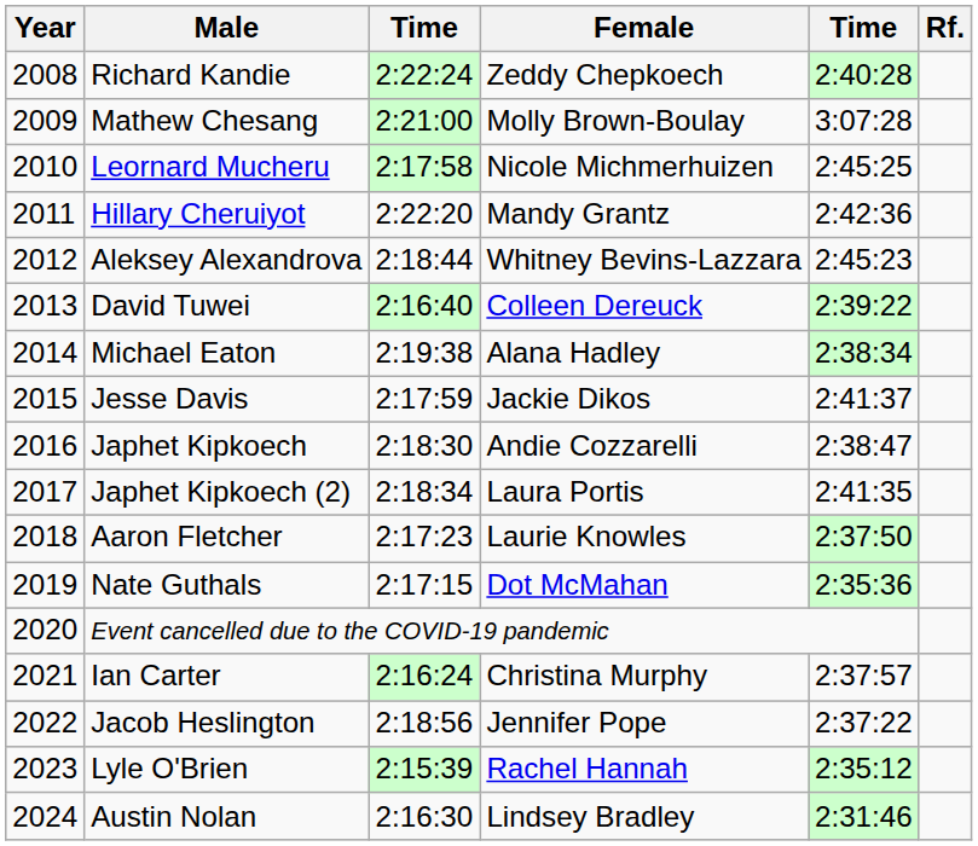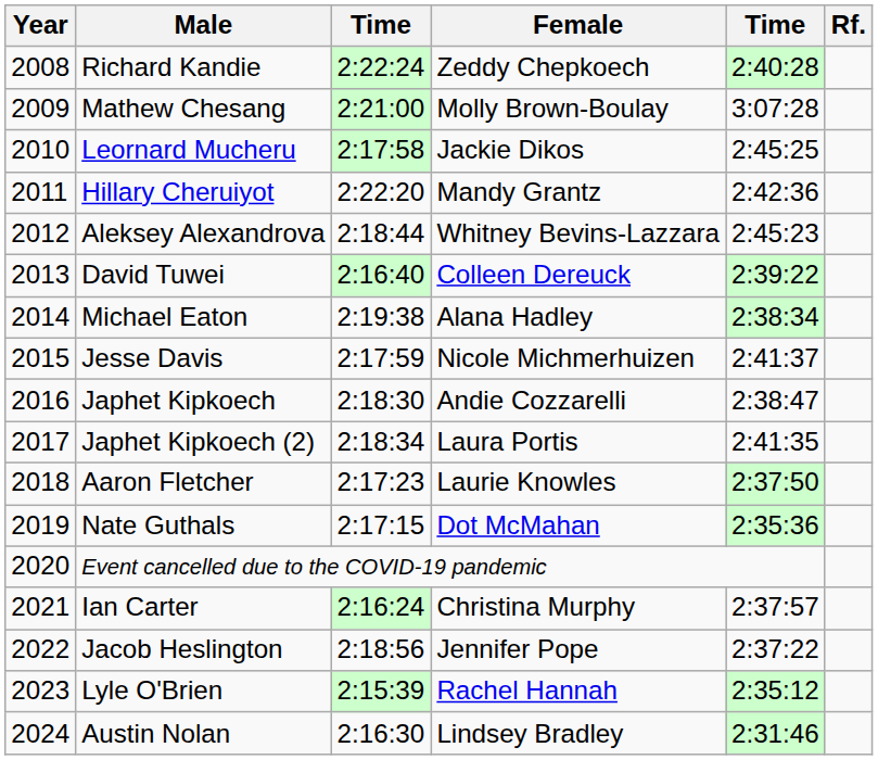Leornard Mucheru | Female: Nicole Michmerhuizen -> Jackie Dikos
Jesse Davis | Female: Jackie Dikos -> Nicole Michmerhuizen
